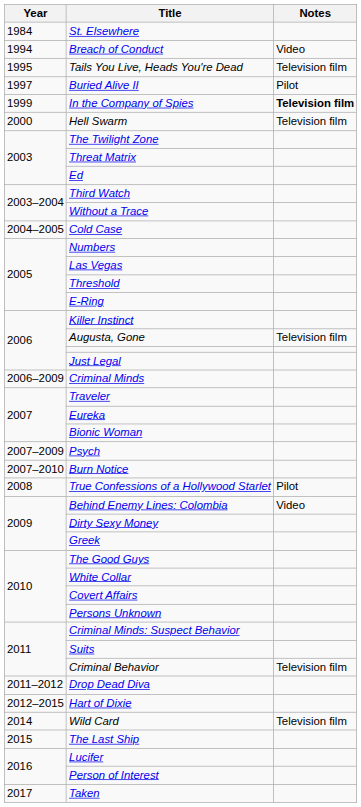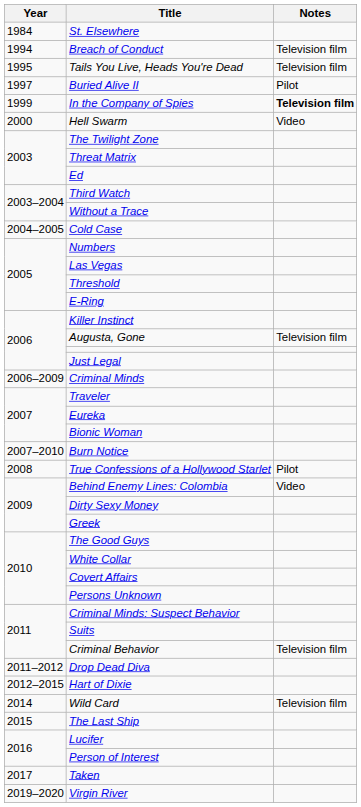Breach of Conduct | Notes: Video -> Television film
Hell Swarm | Notes: Television film -> Video
- row: 2007–2009 | Psych
+ row: 2019–2020 | Virgin River
